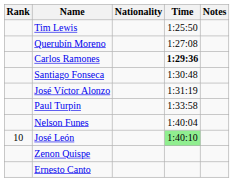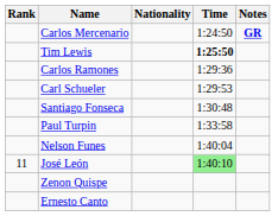+ row: Carlos Mercenario | 1:24:50 | GR
Tim Lewis | Time: normal -> bold
- row: Querubín Moreno | 1:27:08
Carlos Ramones | Time: bold -> normal
+ row: Carl Schueler | 1:29:53
- row: José Víctor Alonzo | 1:31:19
José León | Rank: 10 -> 11
